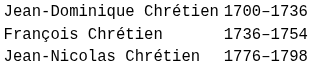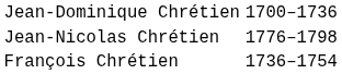rows swapped: François Chrétien <-> Jean-Nicolas Chrétien
